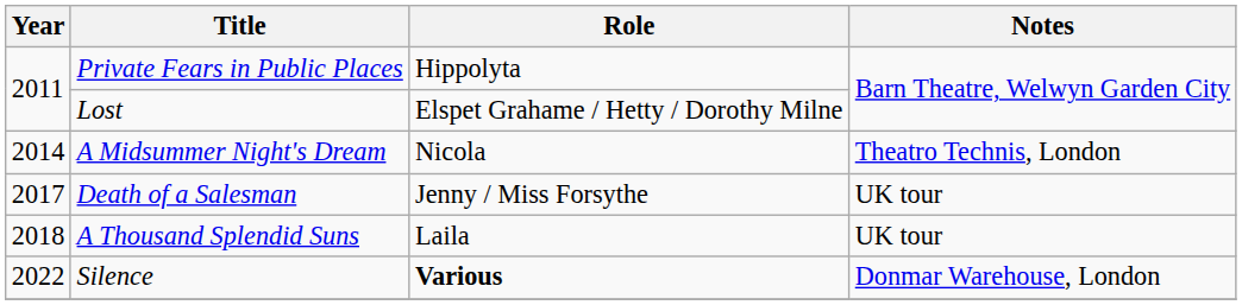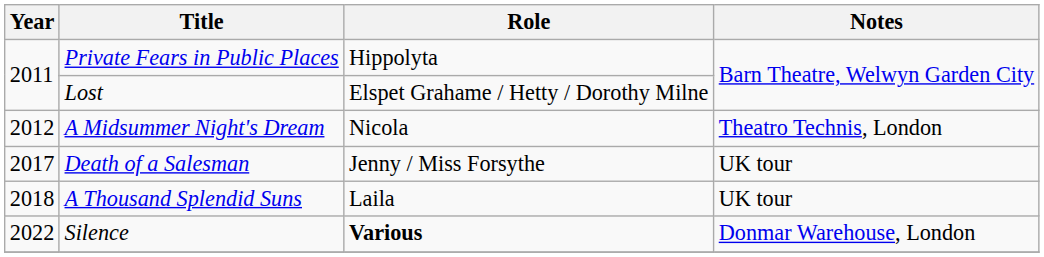A Midsummer Night's Dream | Year: 2014 -> 2012
